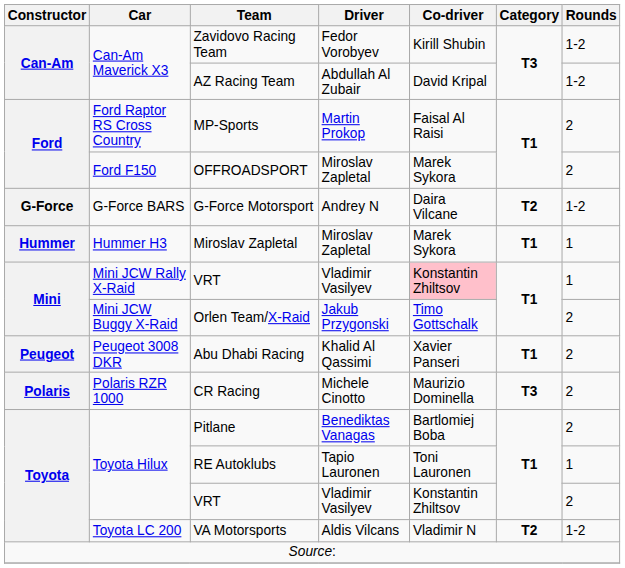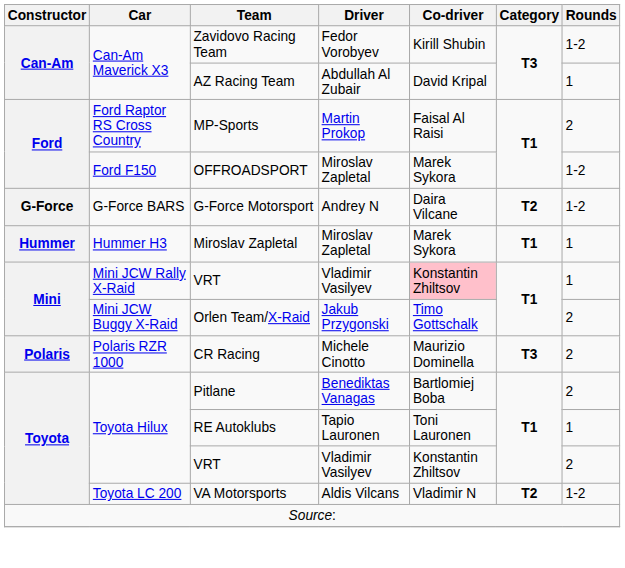AZ Racing Team | Rounds: 1-2 -> 1
OFFROADSPORT | Rounds: 2 -> 1-2
- row: Peugeot | Peugeot 3008 DKR | Abu Dhabi Racing | Khalid Al Qassimi | Xavier Panseri | T1 | 2
